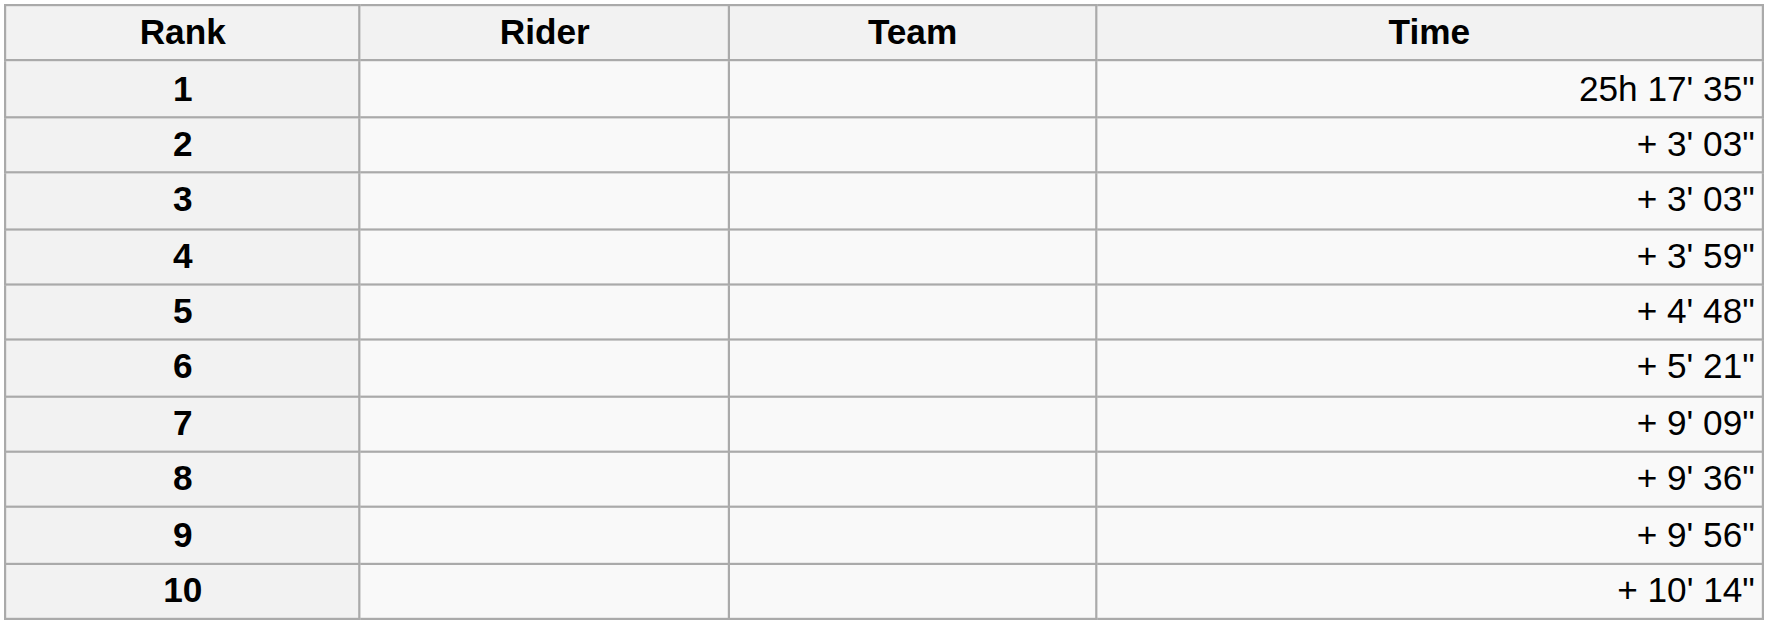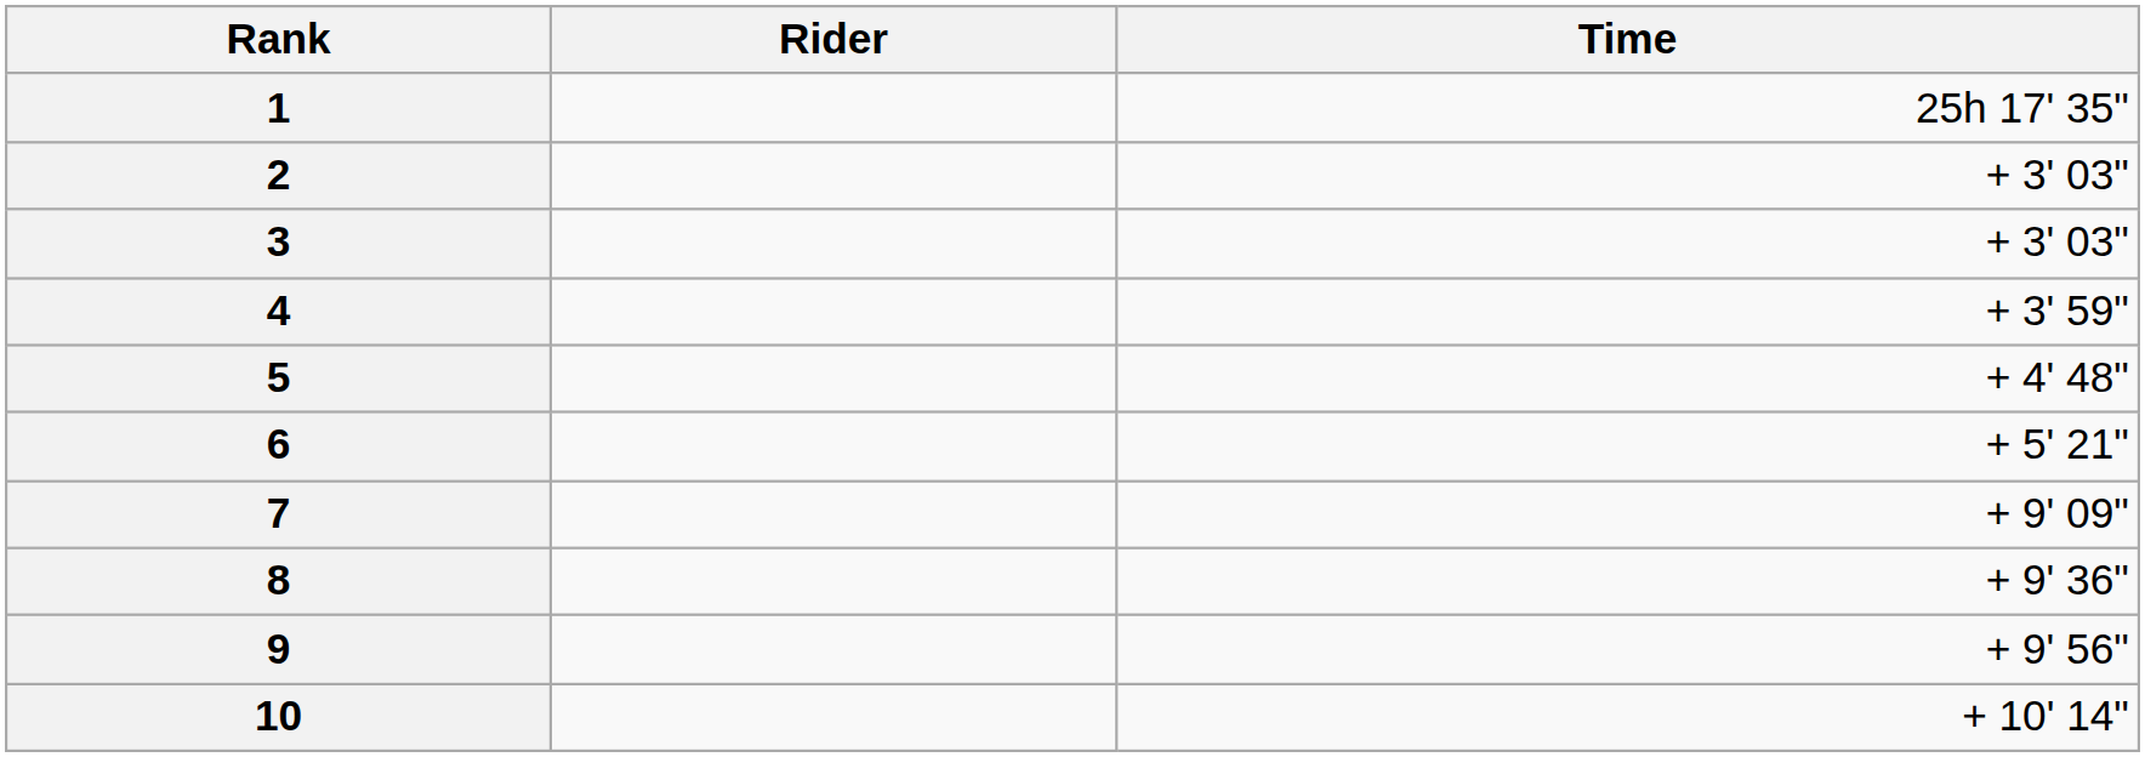- column: Team
